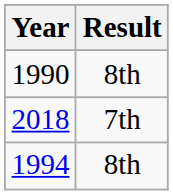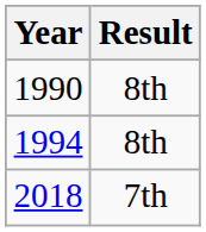rows swapped: 1994 <-> 2018
